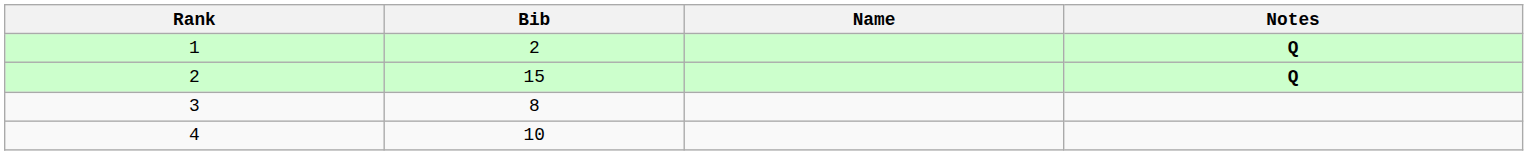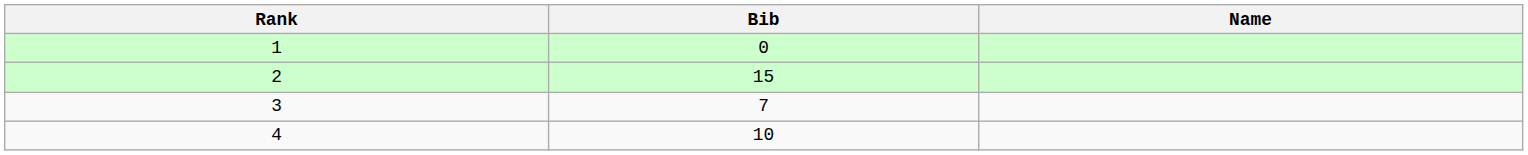- column: Notes | Q | Q
1 | Bib: 2 -> 0
3 | Bib: 8 -> 7
